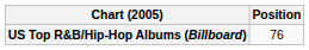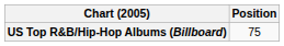US Top R&B/Hip-Hop Albums (Billboard) | Position: 76 -> 75
